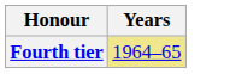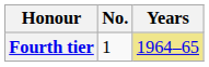+ column: No. | 1
